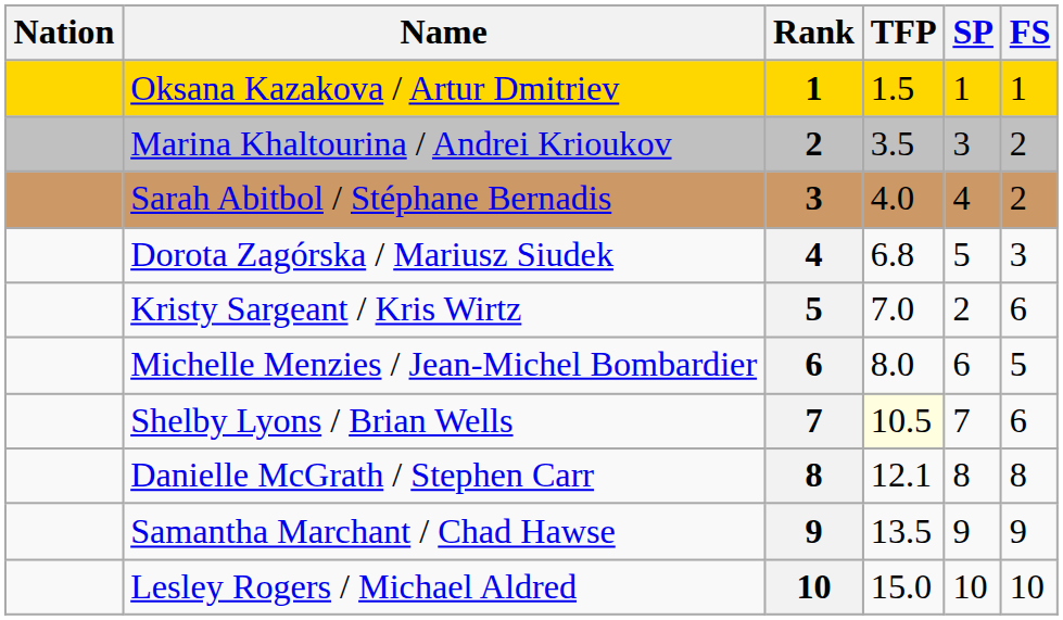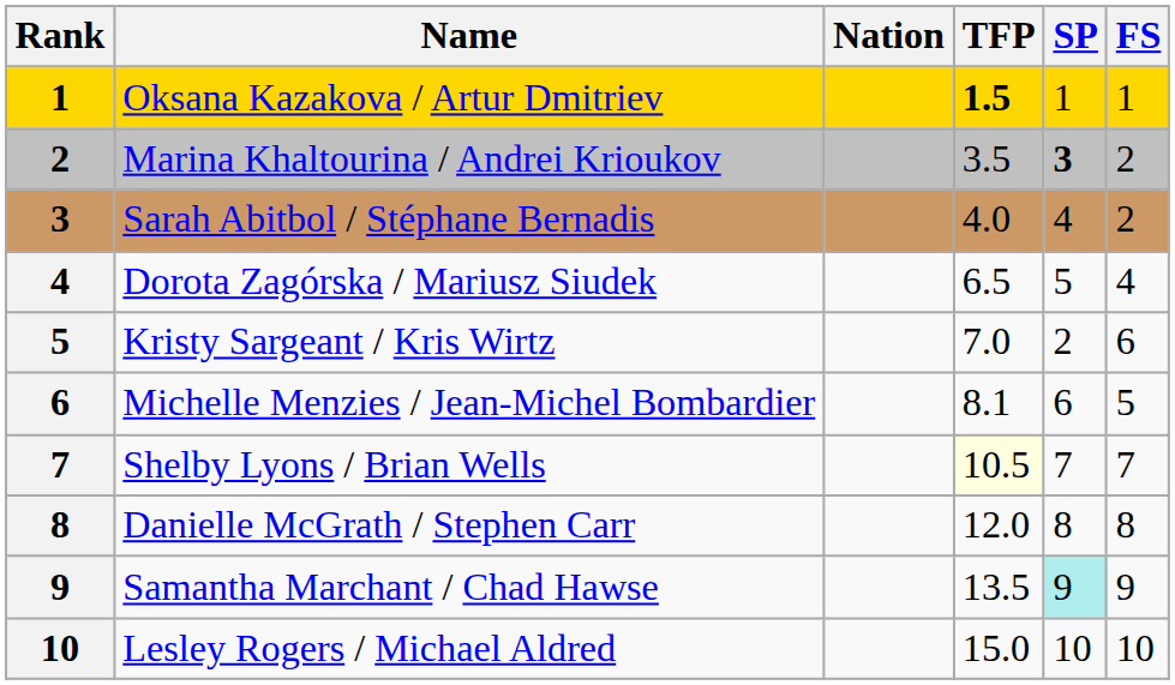columns swapped: Rank <-> Nation
Oksana Kazakova / Artur Dmitriev | TFP: normal -> bold
Marina Khaltourina / Andrei Krioukov | SP: normal -> bold
Dorota Zagórska / Mariusz Siudek | TFP: 6.8 -> 6.5
Dorota Zagórska / Mariusz Siudek | FS: 3 -> 4
Michelle Menzies / Jean-Michel Bombardier | TFP: 8.0 -> 8.1
Shelby Lyons / Brian Wells | FS: 6 -> 7
Danielle McGrath / Stephen Carr | TFP: 12.1 -> 12.0
Samantha Marchant / Chad Hawse | SP: no background -> paleturquoise background
